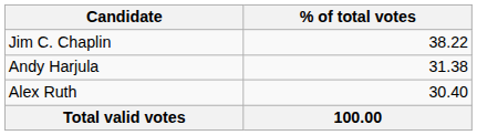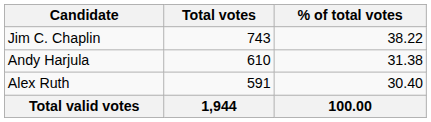+ column: Total votes | 743 | 610 | 591 | 1,944
